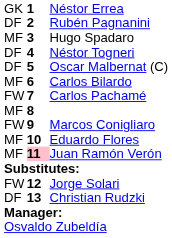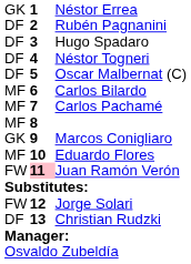Hugo Spadaro | column 1: MF -> DF
Carlos Pachamé | column 1: FW -> MF
Marcos Conigliaro | column 1: FW -> GK
Juan Ramón Verón | column 1: MF -> FW
